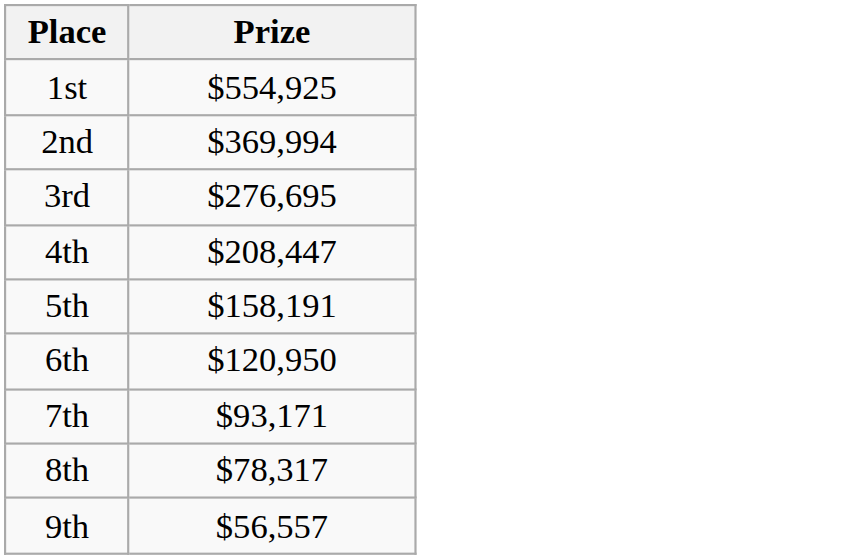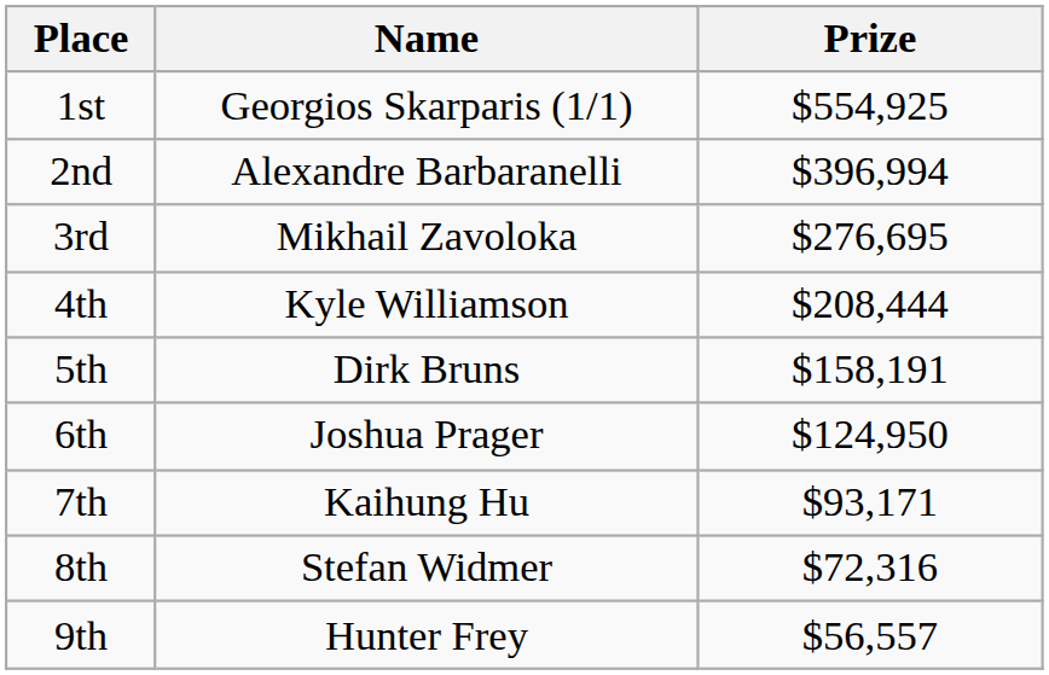+ column: Name | Georgios Skarparis (1/1) | Alexandre Barbaranelli | Mikhail Zavoloka | Kyle Williamson | Dirk Bruns | Joshua Prager | Kaihung Hu | Stefan Widmer | Hunter Frey
2nd | Prize: $369,994 -> $396,994
4th | Prize: $208,447 -> $208,444
6th | Prize: $120,950 -> $124,950
8th | Prize: $78,317 -> $72,316
